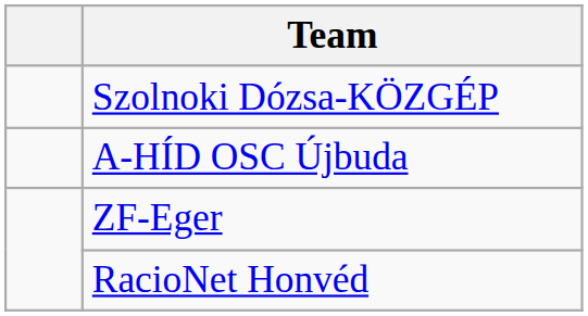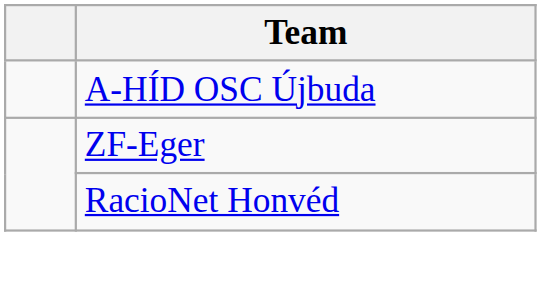- row: Szolnoki Dózsa-KÖZGÉP
